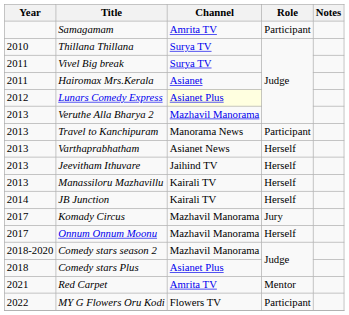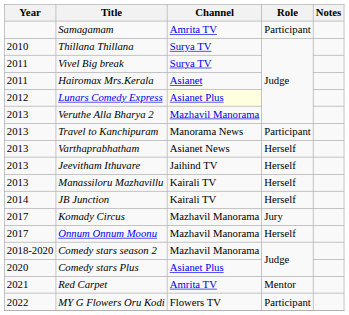Comedy stars Plus | Year: 2018 -> 2020
